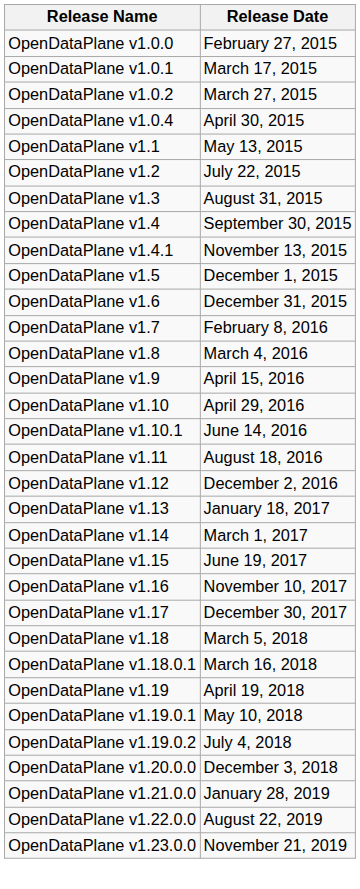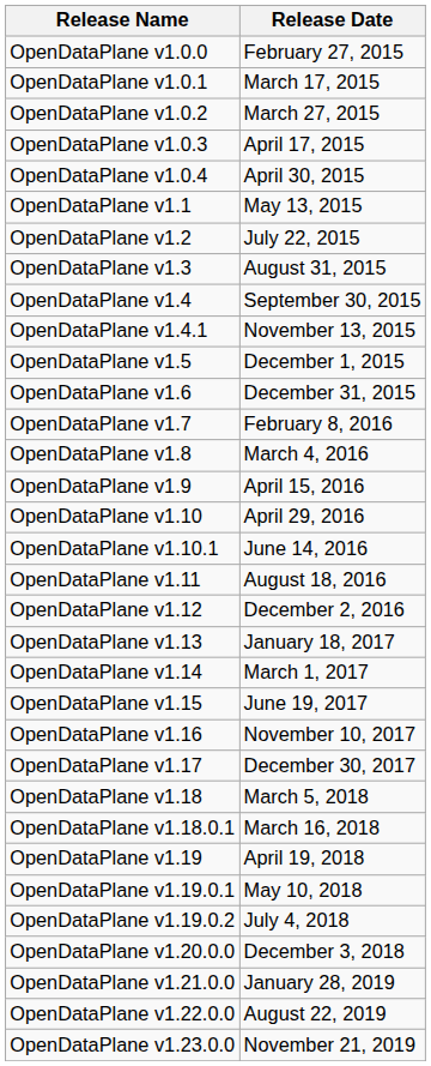+ row: OpenDataPlane v1.0.3 | April 17, 2015
